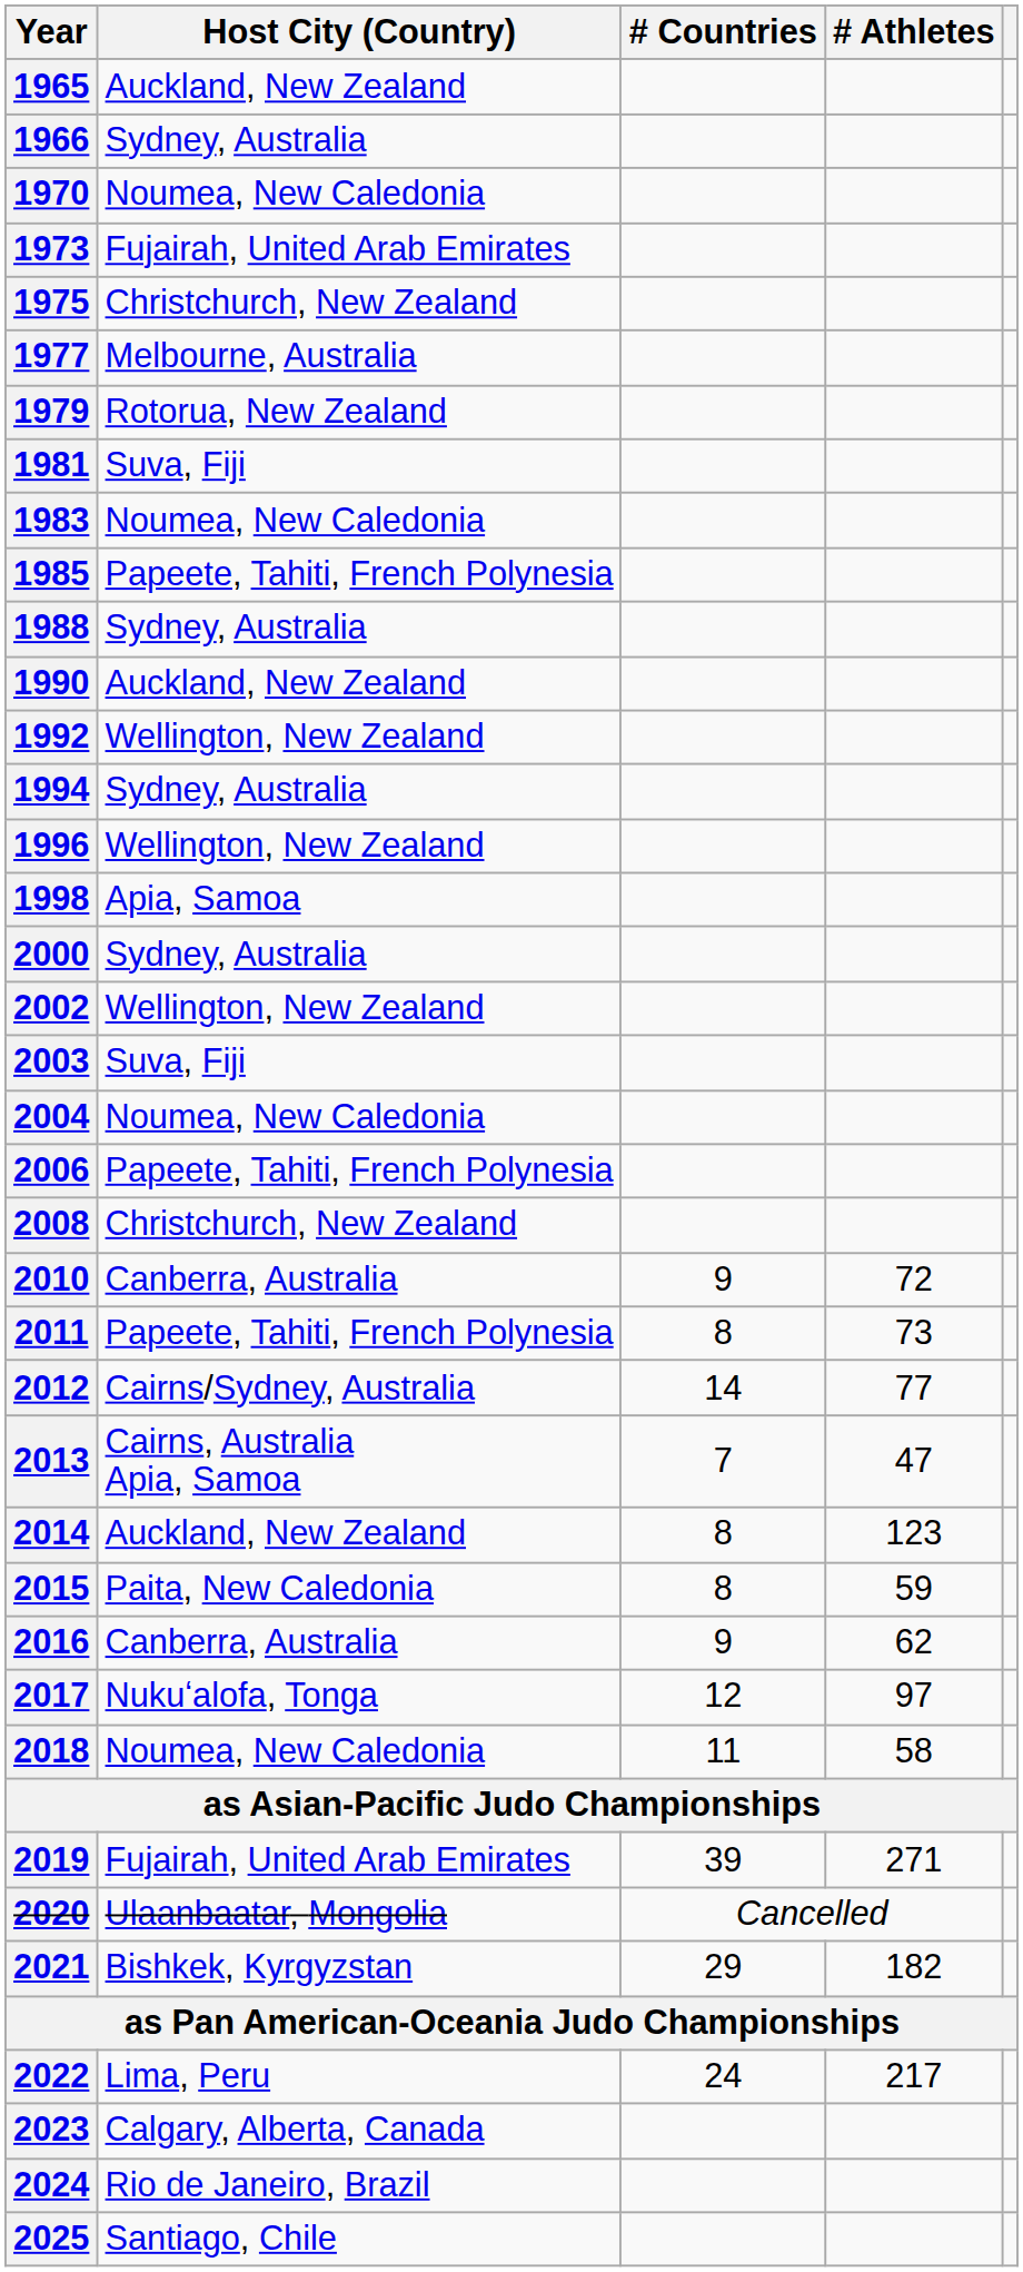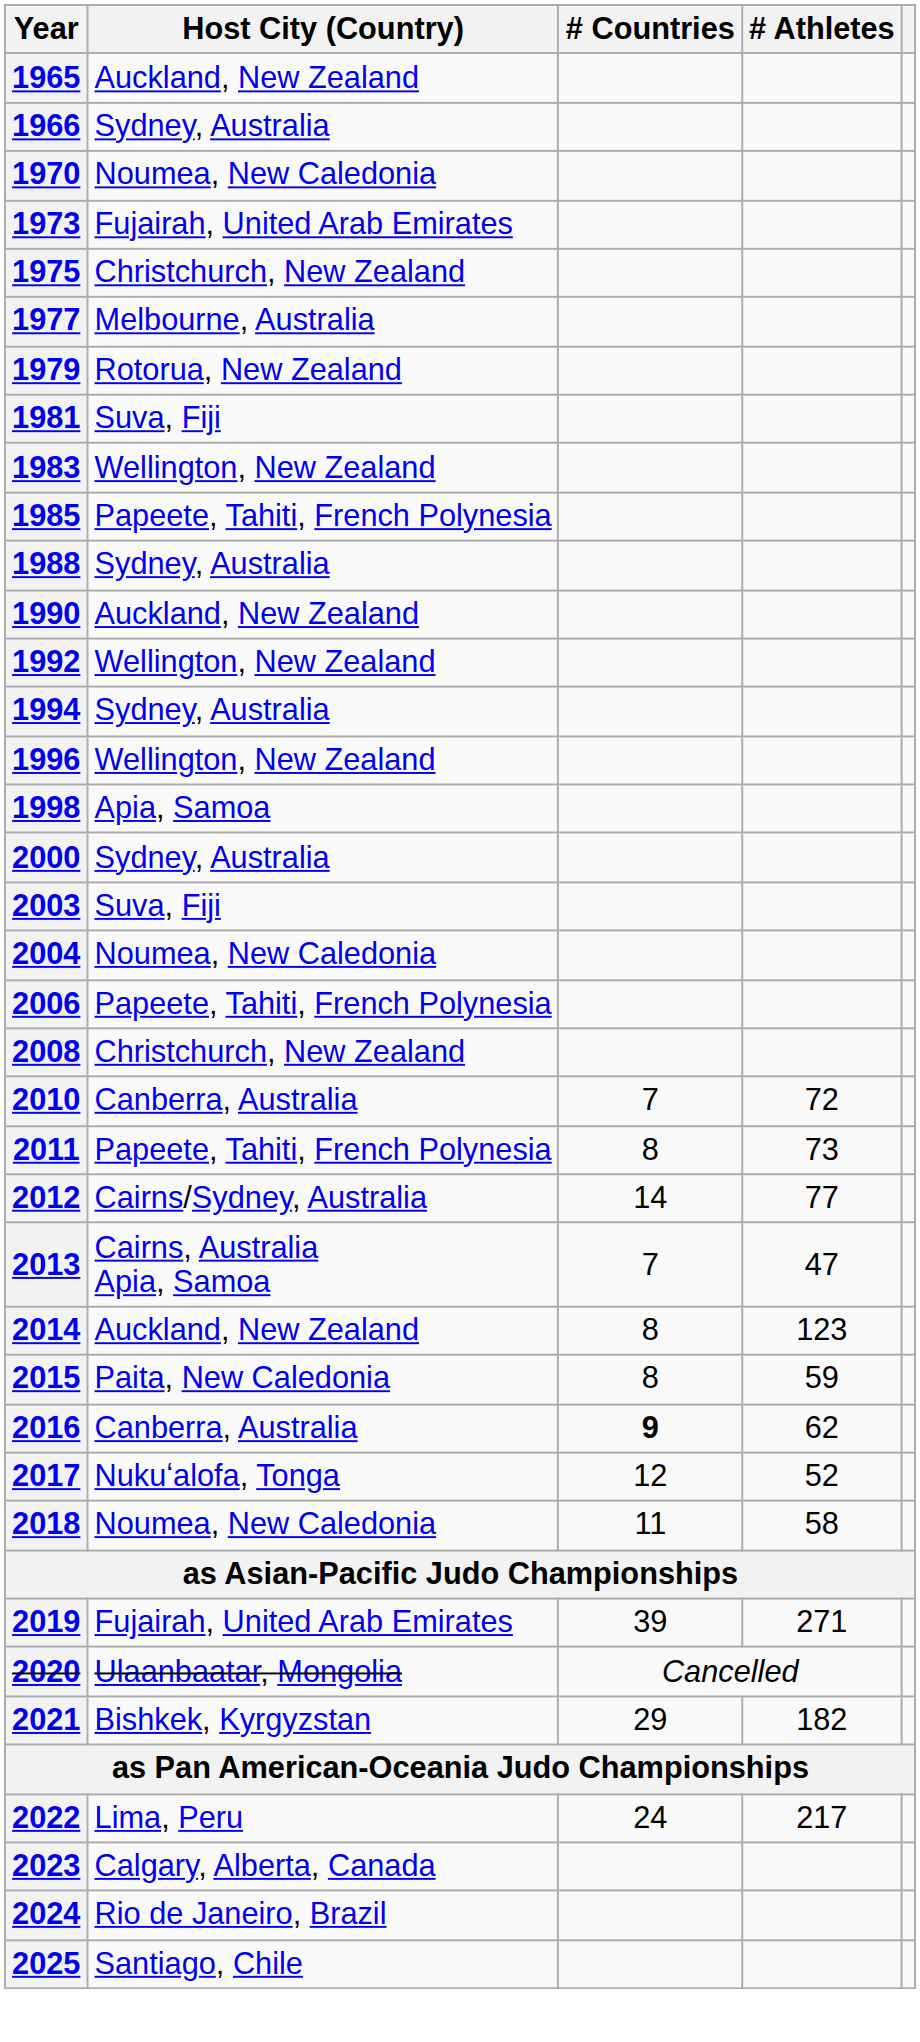1983 | Host City (Country): Noumea, New Caledonia -> Wellington, New Zealand
- row: 2002 | Wellington, New Zealand
2010 | # Countries: 9 -> 7
2016 | # Countries: normal -> bold
2017 | # Athletes: 97 -> 52
